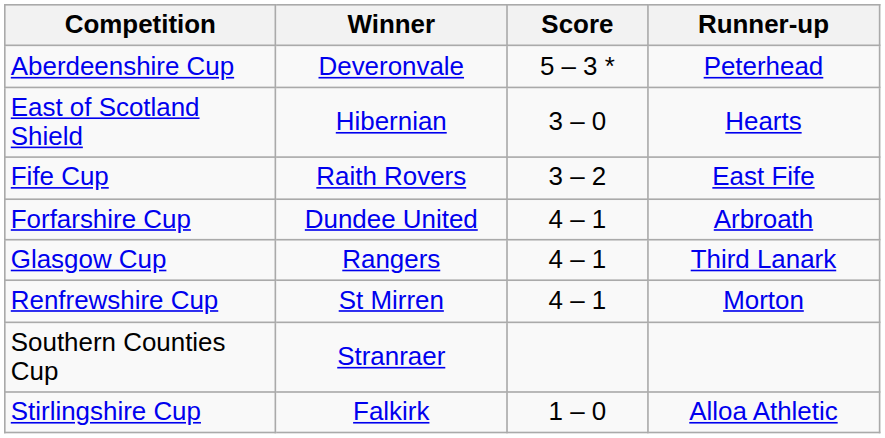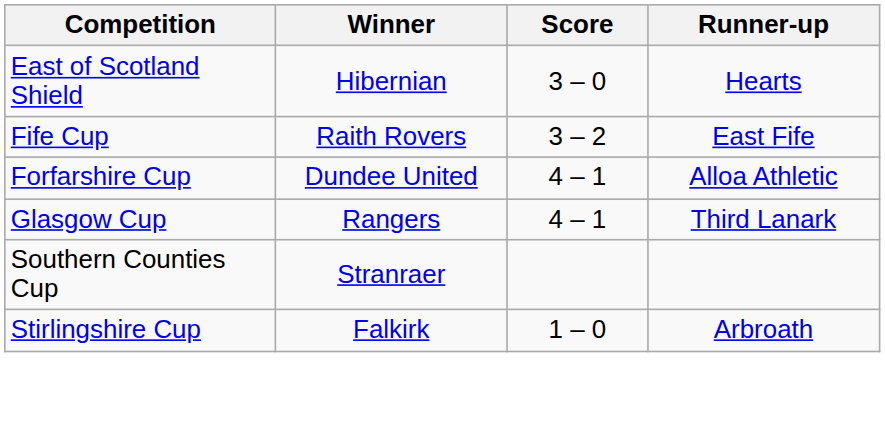- row: Aberdeenshire Cup | Deveronvale | 5 – 3 * | Peterhead
Forfarshire Cup | Runner-up: Arbroath -> Alloa Athletic
- row: Renfrewshire Cup | St Mirren | 4 – 1 | Morton
Stirlingshire Cup | Runner-up: Alloa Athletic -> Arbroath
